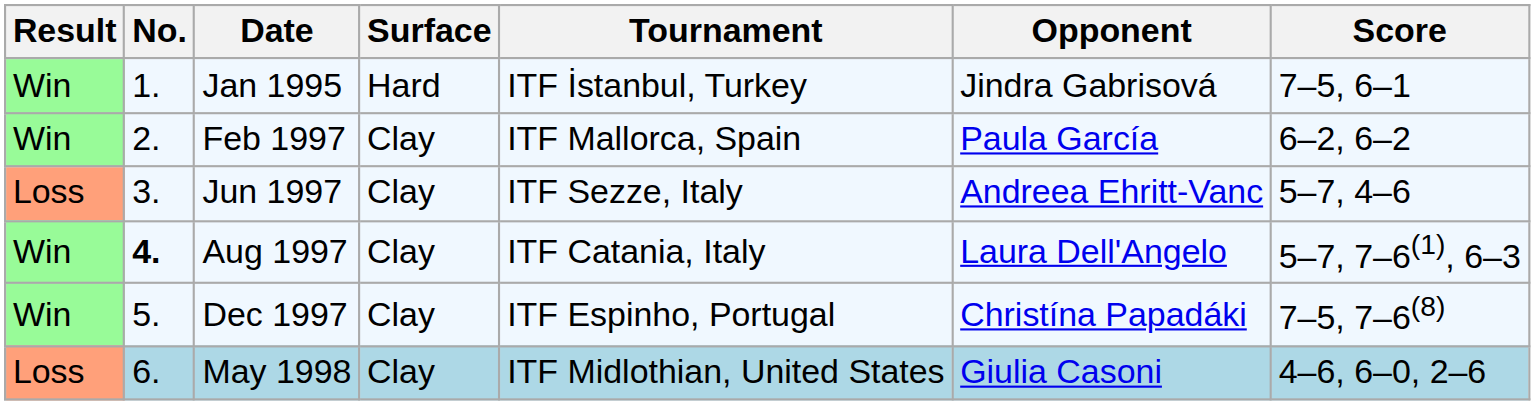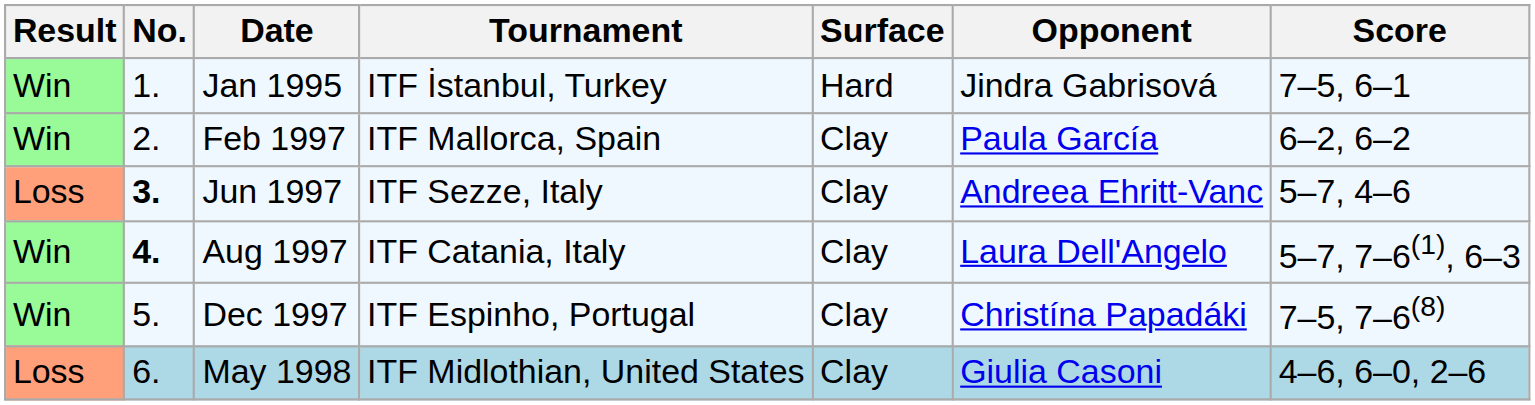columns swapped: Tournament <-> Surface
Jun 1997 | No.: normal -> bold
